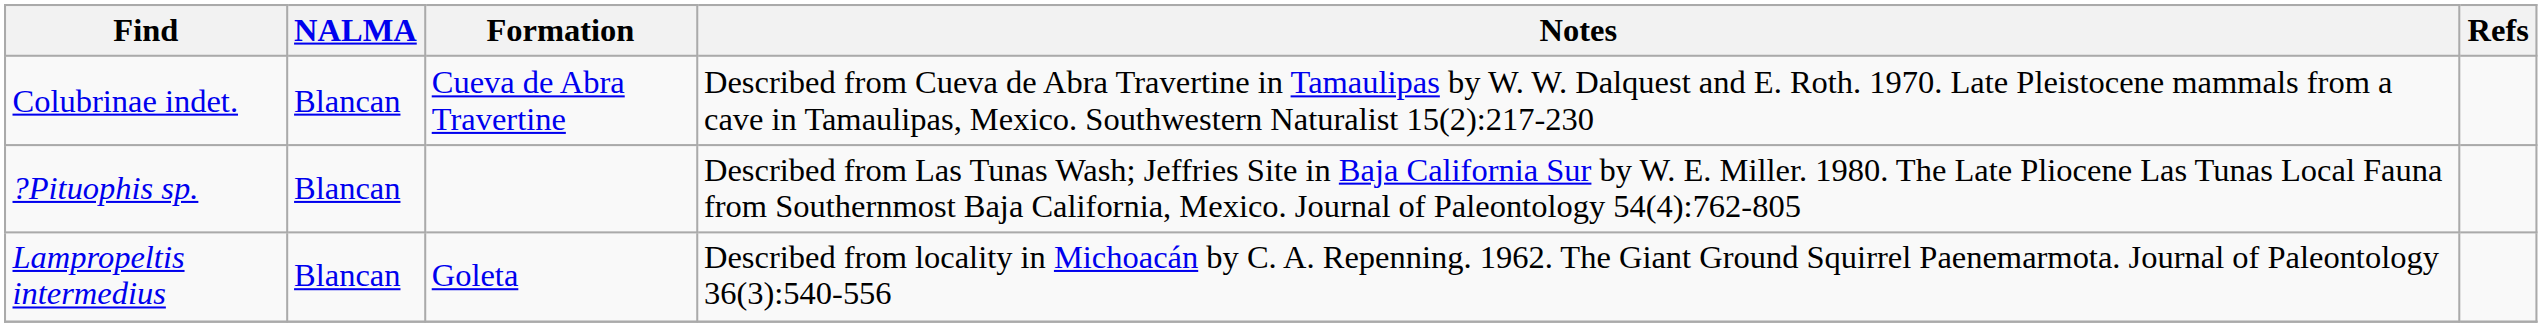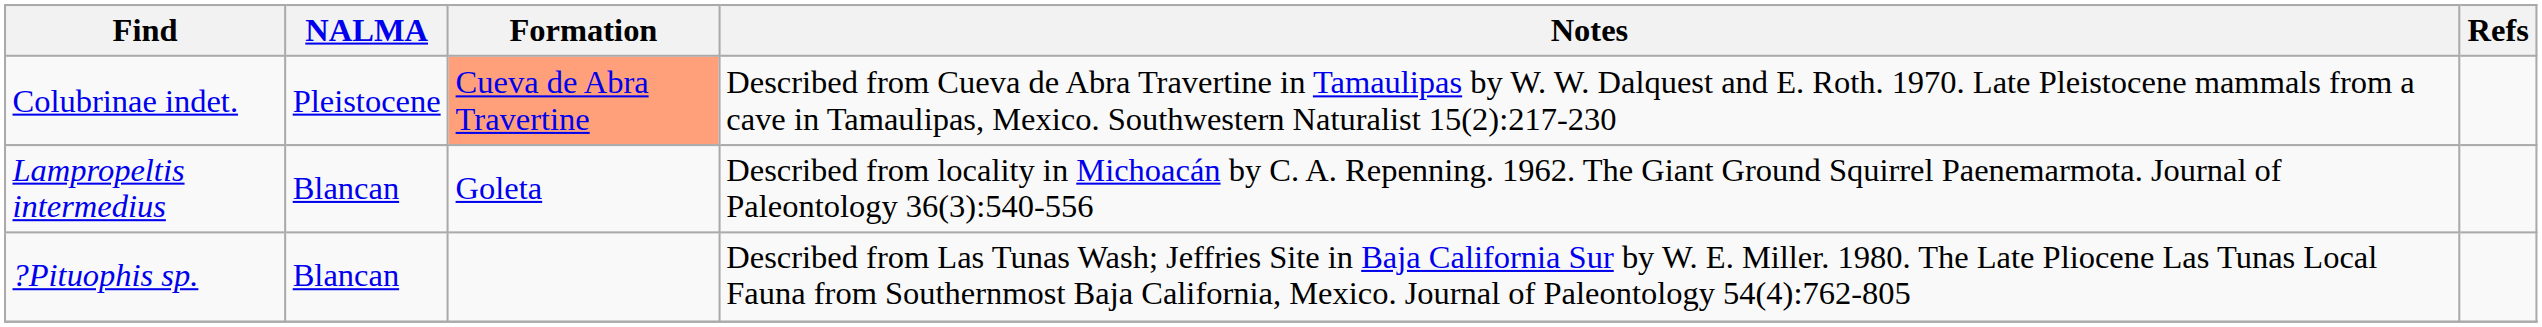Colubrinae indet. | NALMA: Blancan -> Pleistocene
Colubrinae indet. | Formation: no background -> lightsalmon background
rows swapped: ?Pituophis sp. <-> Lampropeltis intermedius
